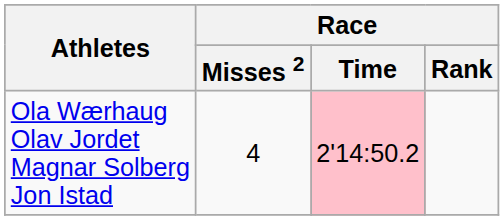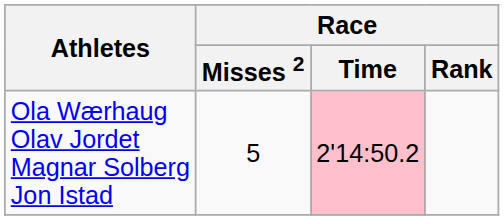Ola Wærhaug Olav Jordet Magnar Solberg Jon Istad | Race / Misses 2: 4 -> 5
